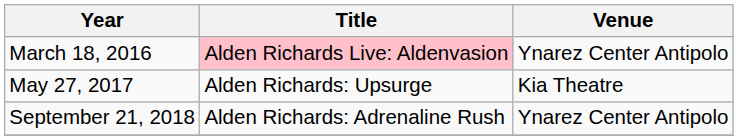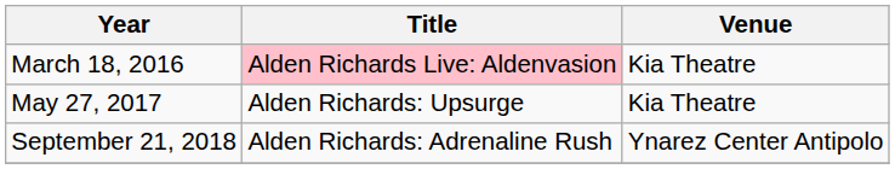March 18, 2016 | Venue: Ynarez Center Antipolo -> Kia Theatre
